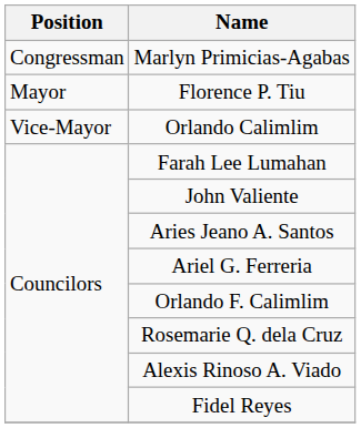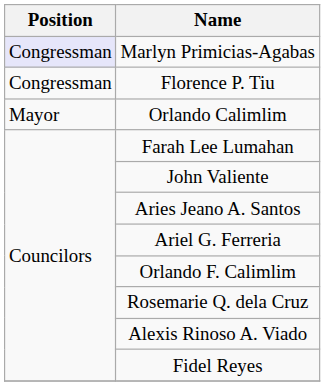Marlyn Primicias-Agabas | Position: no background -> lavender background
Florence P. Tiu | Position: Mayor -> Congressman
Orlando Calimlim | Position: Vice-Mayor -> Mayor
